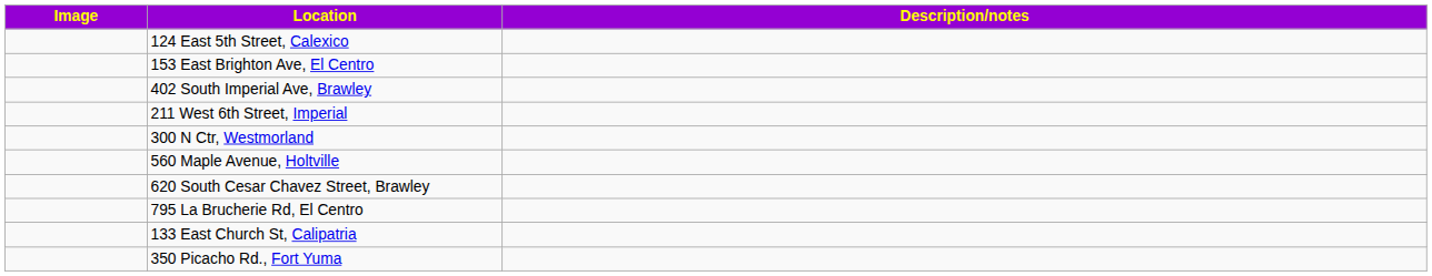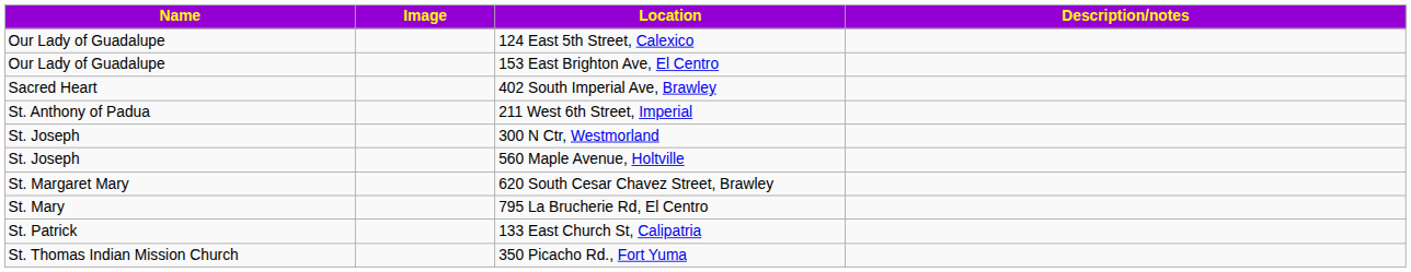+ column: Name | Our Lady of Guadalupe | Our Lady of Guadalupe | Sacred Heart | St. Anthony of Padua | St. Joseph | St. Joseph | St. Margaret Mary | St. Mary | St. Patrick | St. Thomas Indian Mission Church
